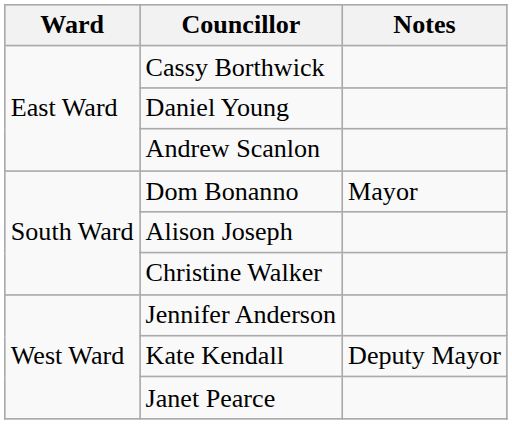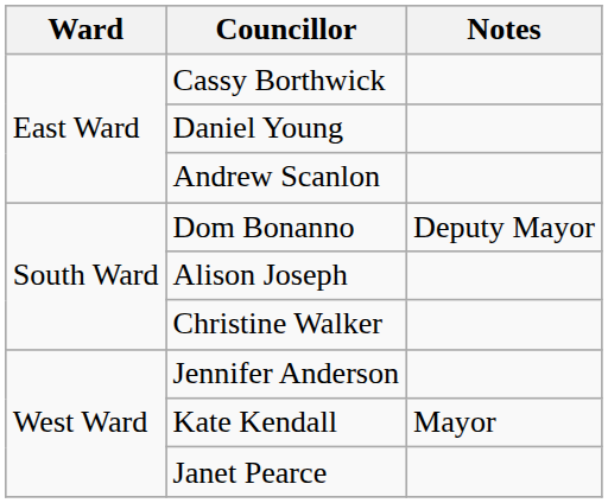Dom Bonanno | Notes: Mayor -> Deputy Mayor
Kate Kendall | Notes: Deputy Mayor -> Mayor
